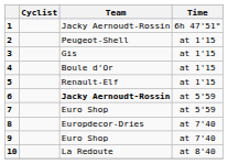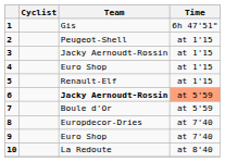1 | Team: Jacky Aernoudt-Rossin -> Gis
3 | Team: Gis -> Jacky Aernoudt-Rossin
4 | Team: Boule d'Or -> Euro Shop
6 | Time: no background -> lightsalmon background
7 | Team: Euro Shop -> Boule d'Or
